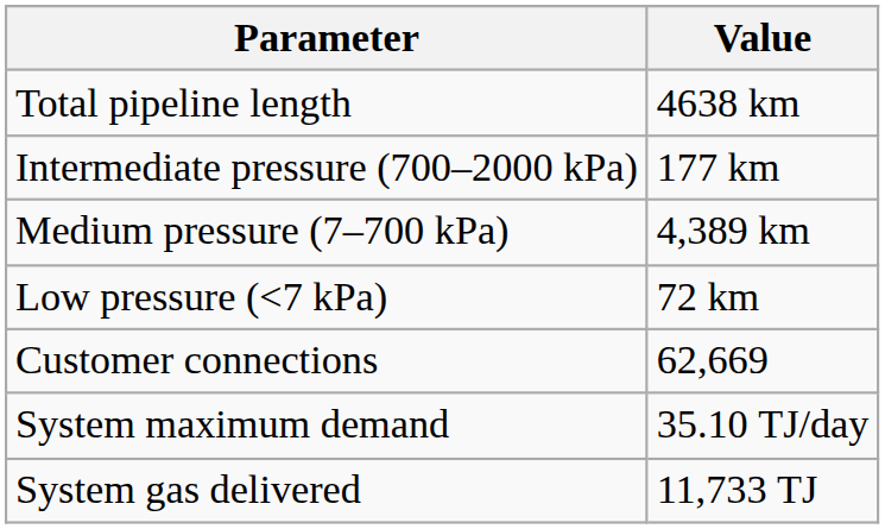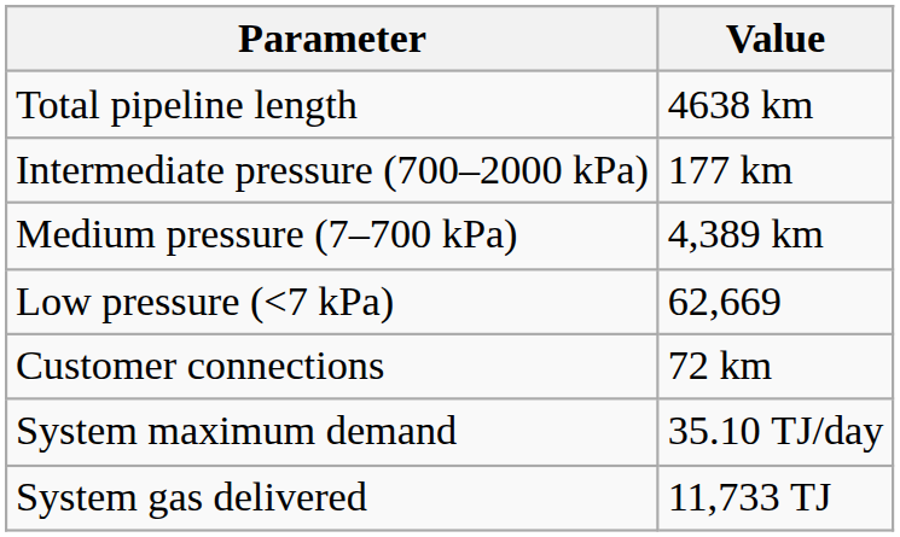Low pressure (<7 kPa) | Value: 72 km -> 62,669
Customer connections | Value: 62,669 -> 72 km
